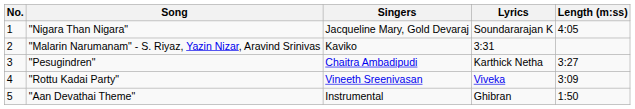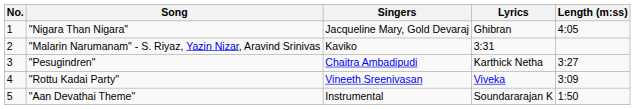"Nigara Than Nigara" | Lyrics: Soundararajan K -> Ghibran
"Aan Devathai Theme" | Lyrics: Ghibran -> Soundararajan K
